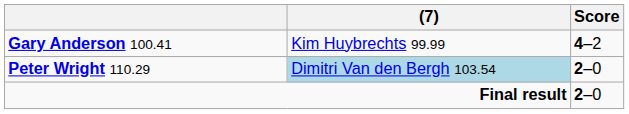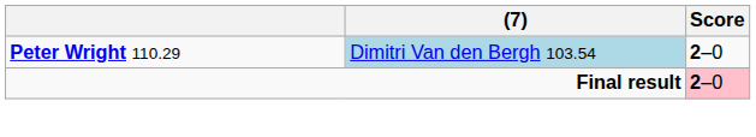- row: Gary Anderson 100.41 | Kim Huybrechts 99.99 | 4–2
Final result | Score: no background -> pink background
